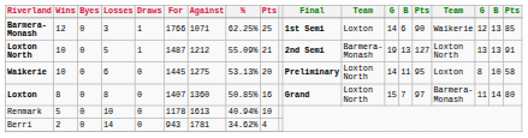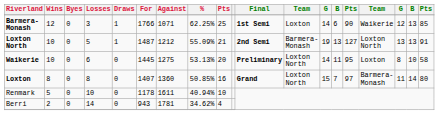Renmark | Against: 1613 -> 1611
